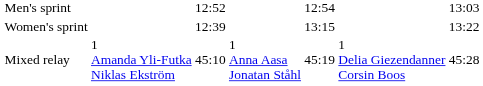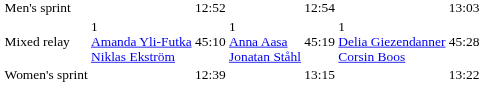rows swapped: Women's sprint <-> Mixed relay
